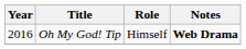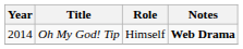Oh My God! Tip | Year: 2016 -> 2014
